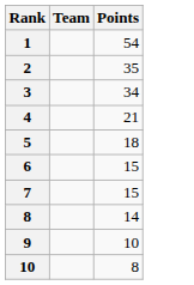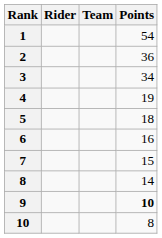+ column: Rider
2 | Points: 35 -> 36
4 | Points: 21 -> 19
6 | Points: 15 -> 16
9 | Points: normal -> bold
